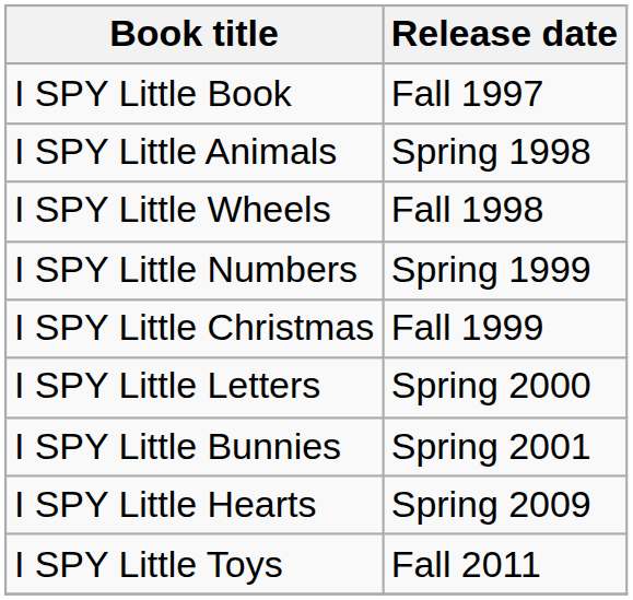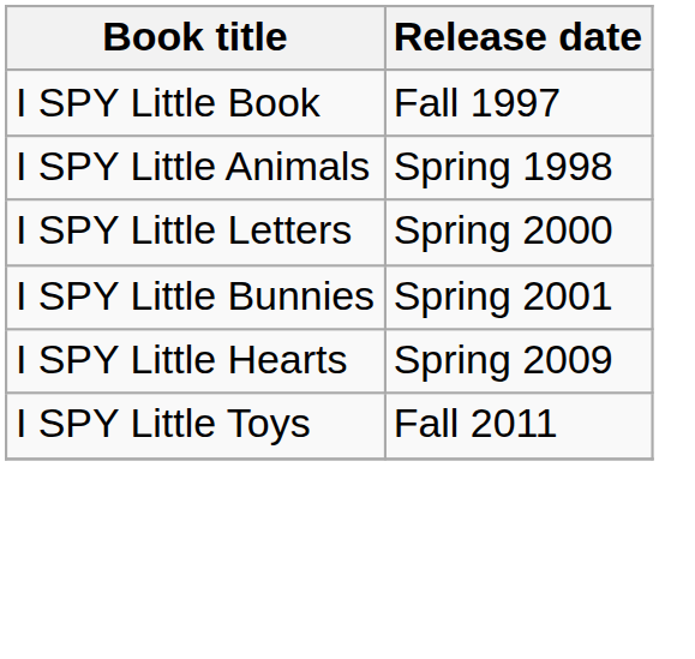- row: I SPY Little Wheels | Fall 1998
- row: I SPY Little Numbers | Spring 1999
- row: I SPY Little Christmas | Fall 1999
